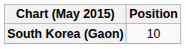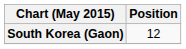South Korea (Gaon) | Position: 10 -> 12
